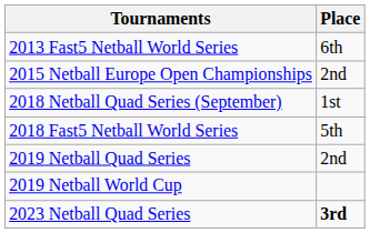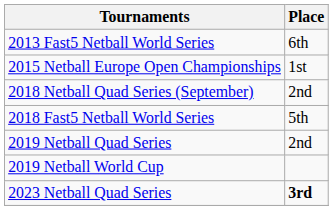2015 Netball Europe Open Championships | Place: 2nd -> 1st
2018 Netball Quad Series (September) | Place: 1st -> 2nd
